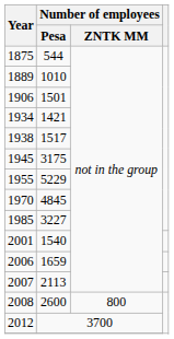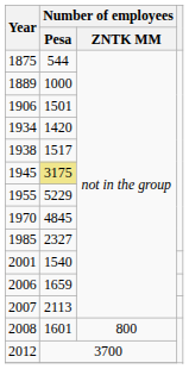1889 | Number of employees / Pesa: 1010 -> 1000
1934 | Number of employees / Pesa: 1421 -> 1420
1945 | Number of employees / Pesa: no background -> khaki background
1985 | Number of employees / Pesa: 3227 -> 2327
2008 | Number of employees / Pesa: 2600 -> 1601
